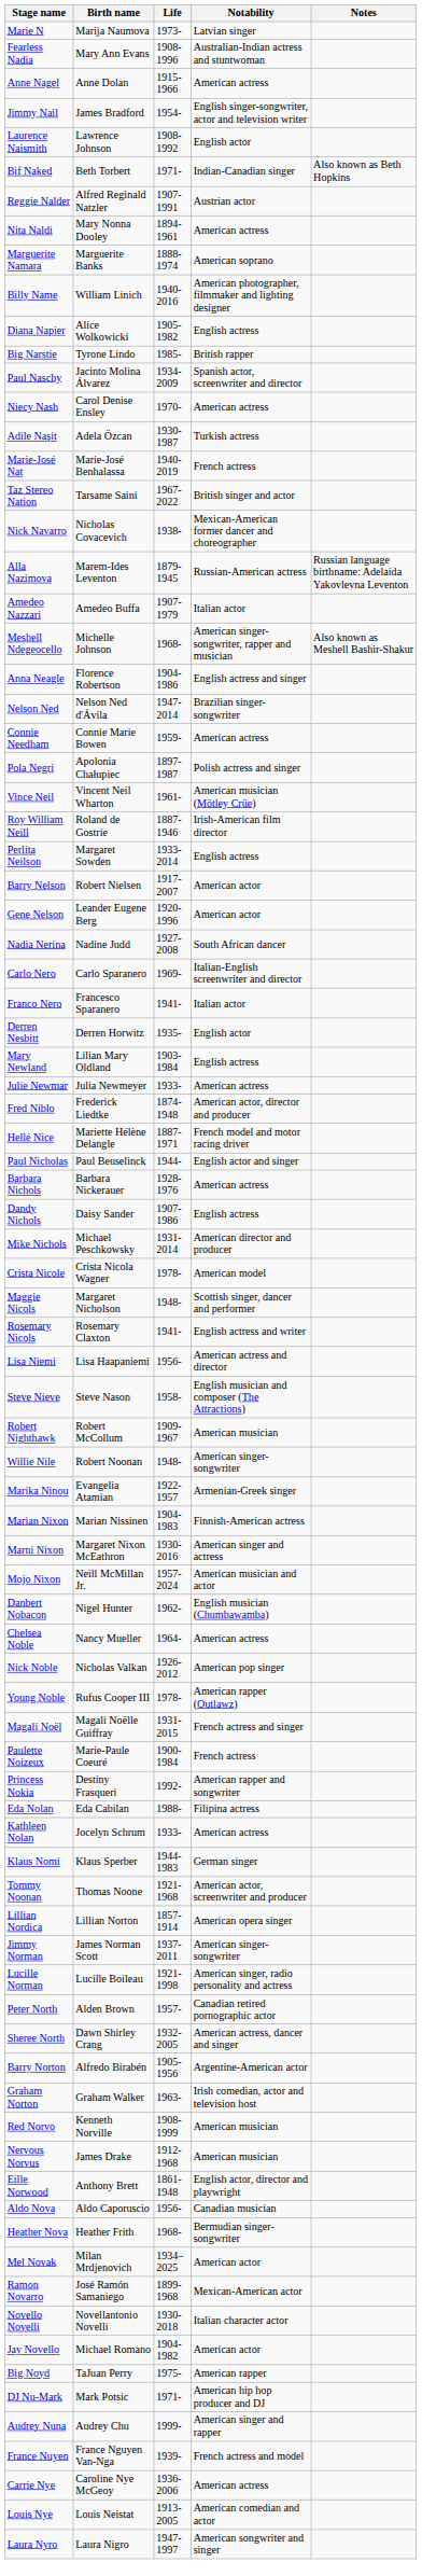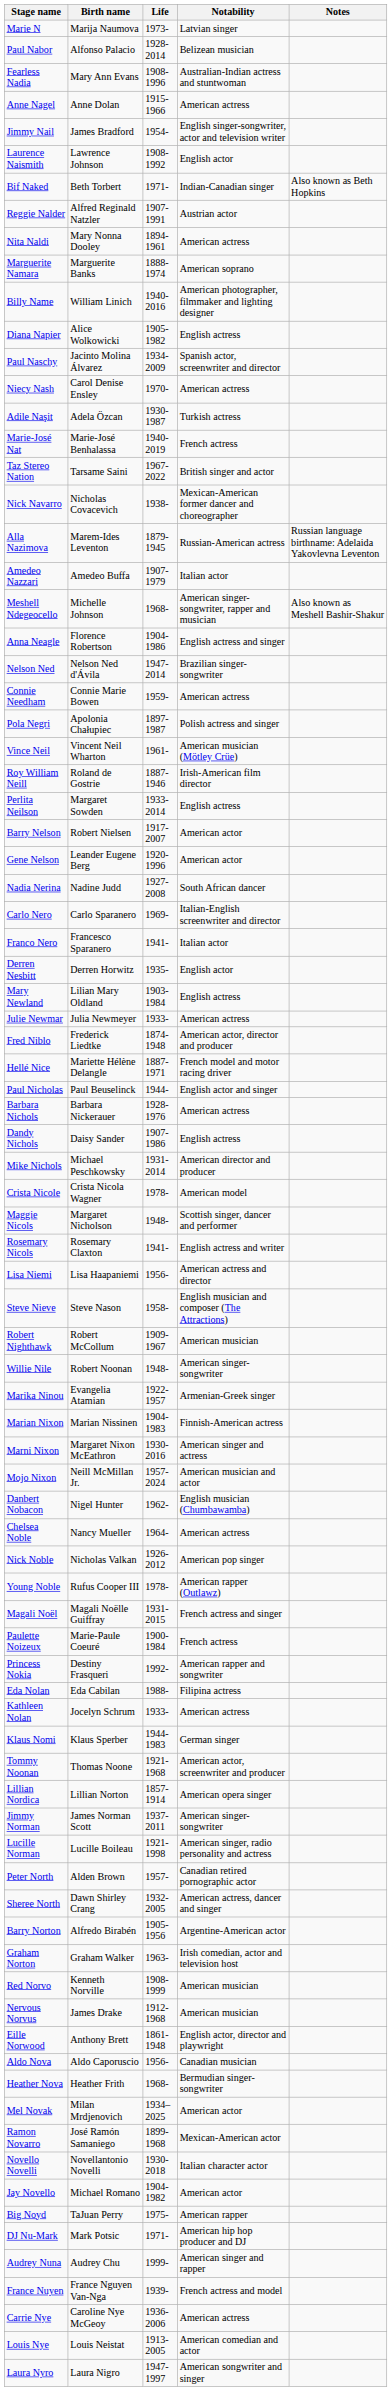+ row: Paul Nabor | Alfonso Palacio | 1928-2014 | Belizean musician
- row: Big Narstie | Tyrone Lindo | 1985- | British rapper
